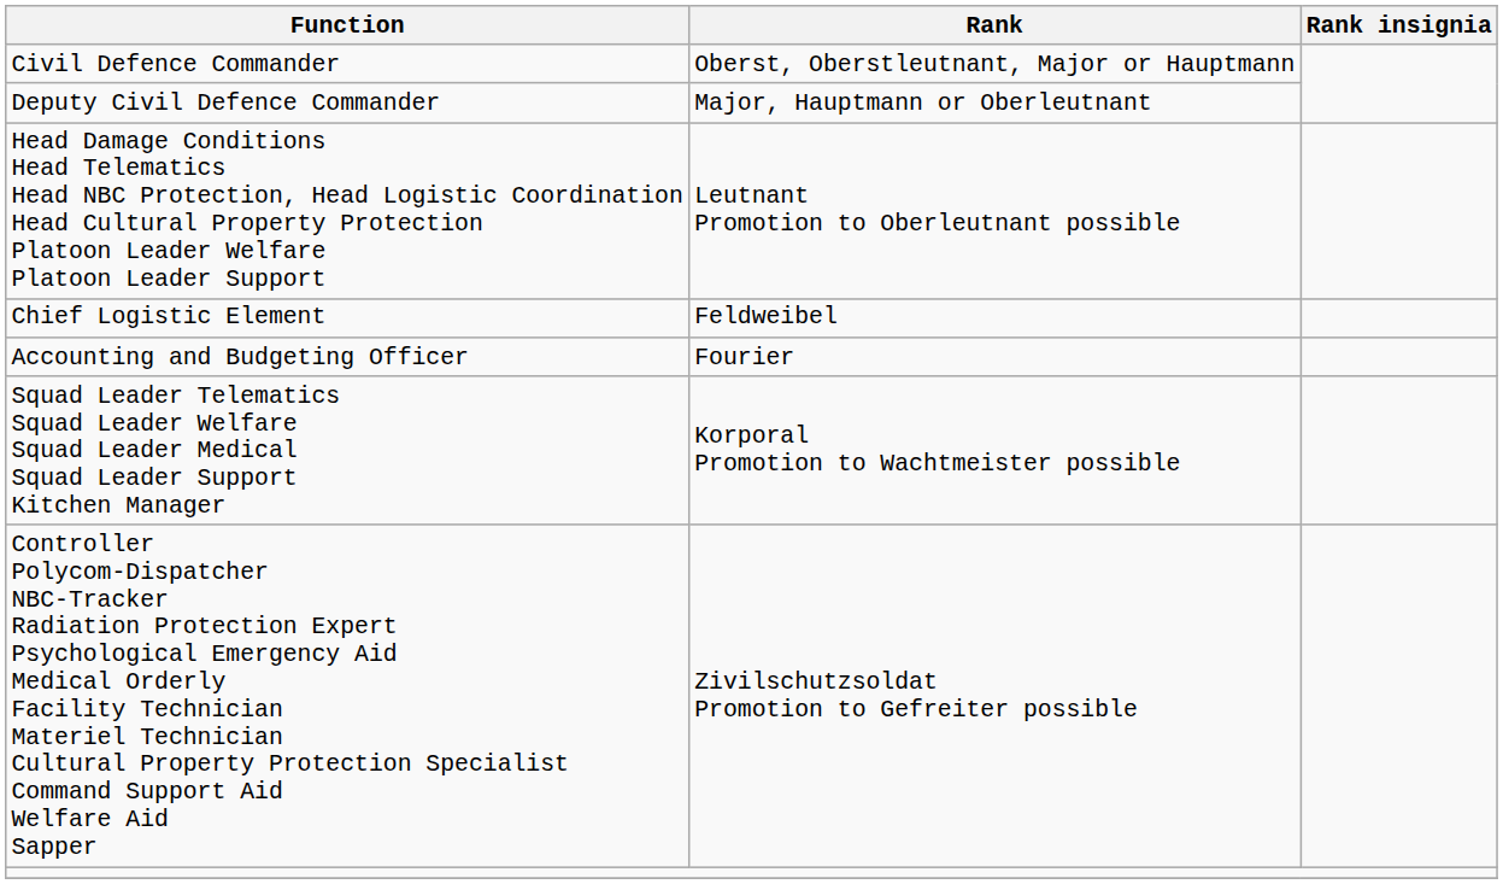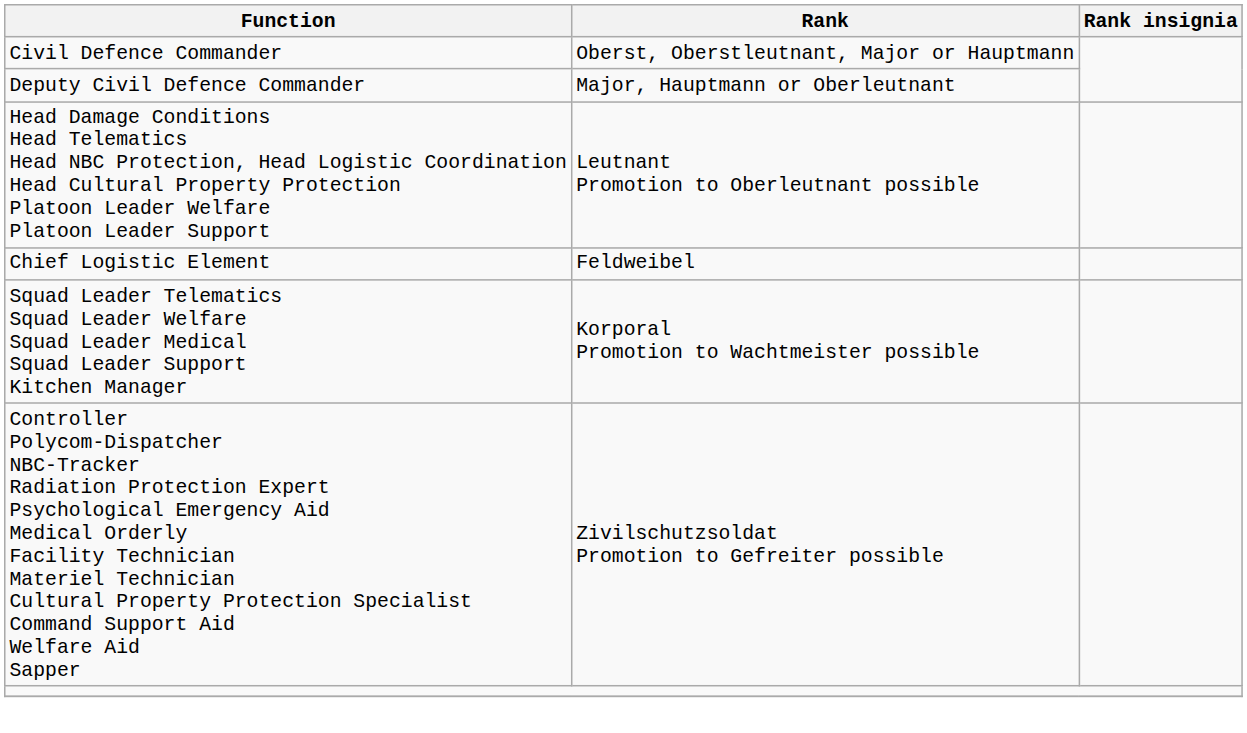- row: Accounting and Budgeting Officer | Fourier
